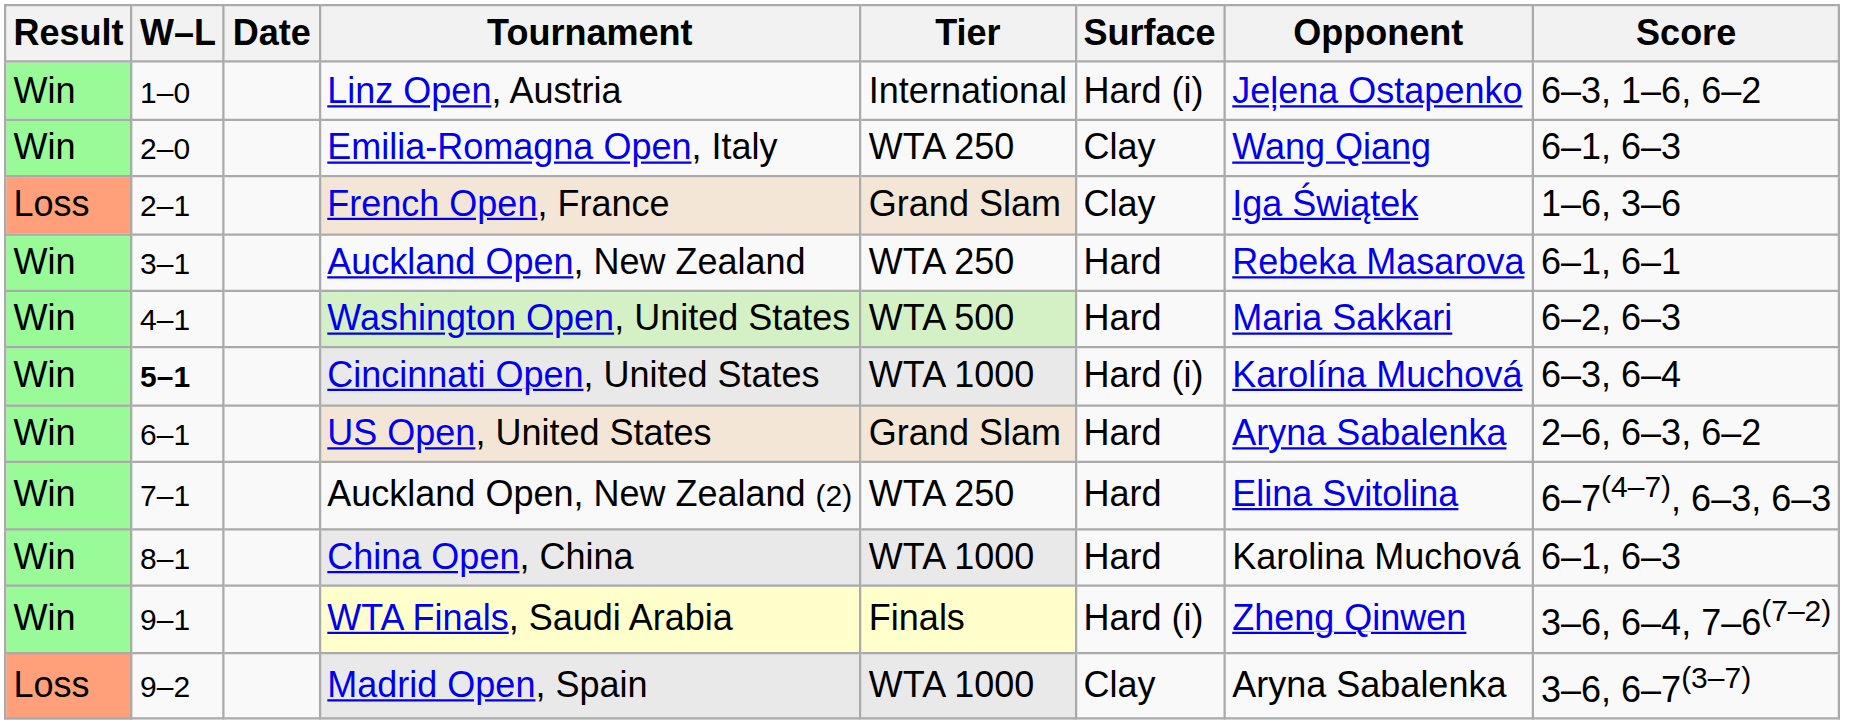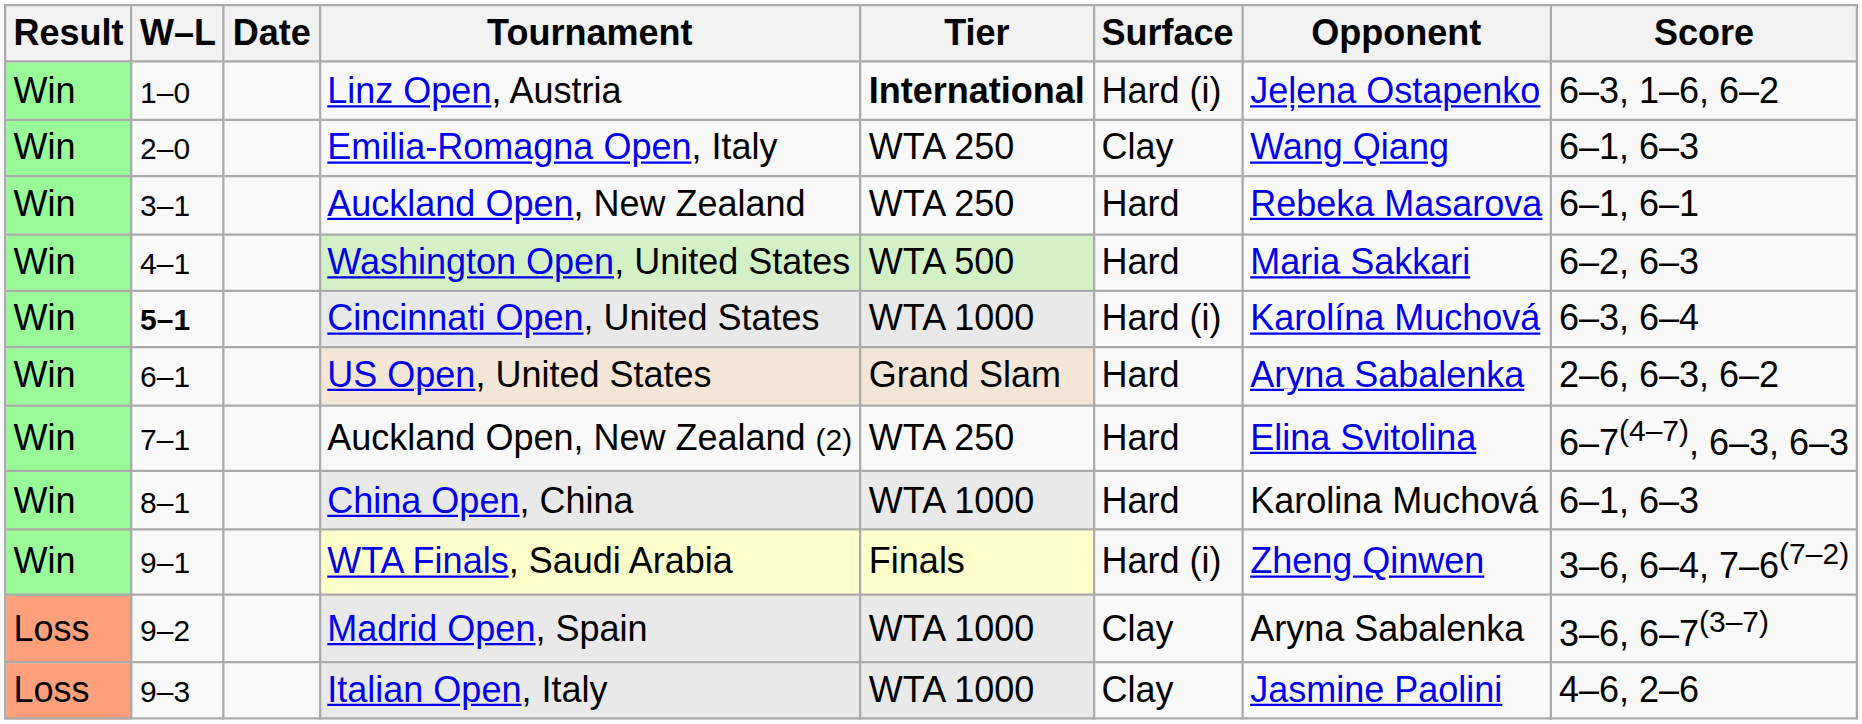Linz Open, Austria | Tier: normal -> bold
- row: Loss | 2–1 | French Open, France | Grand Slam | Clay | Iga Świątek | 1–6, 3–6
+ row: Loss | 9–3 | Italian Open, Italy | WTA 1000 | Clay | Jasmine Paolini | 4–6, 2–6
